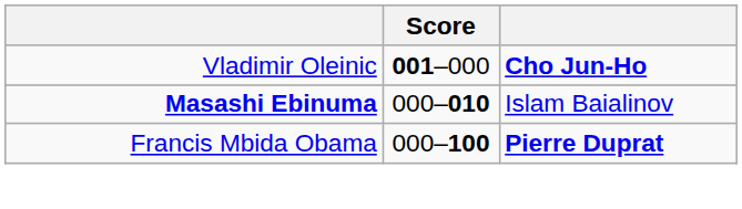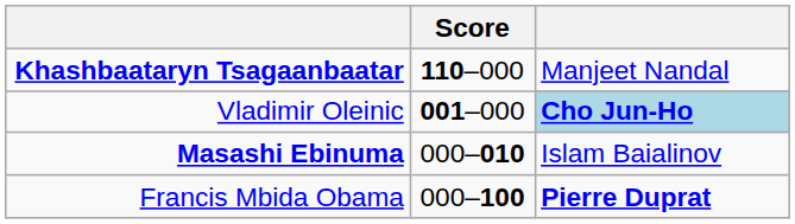+ row: Khashbaataryn Tsagaanbaatar | 110–000 | Manjeet Nandal
Vladimir Oleinic | column 3: no background -> lightblue background
